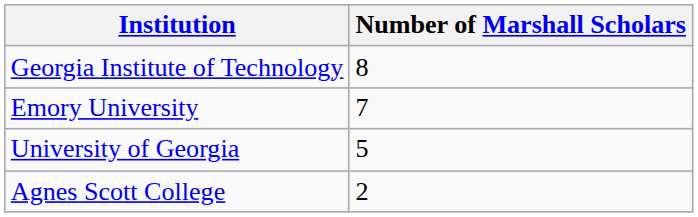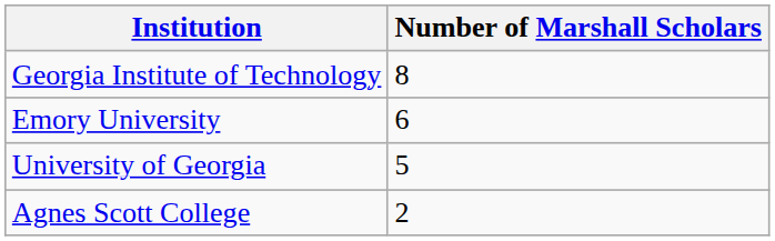Emory University | Number of Marshall Scholars: 7 -> 6
